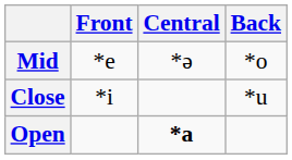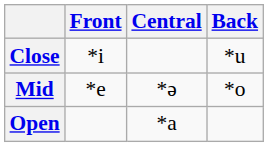rows swapped: Close <-> Mid
Open | Central: bold -> normal
